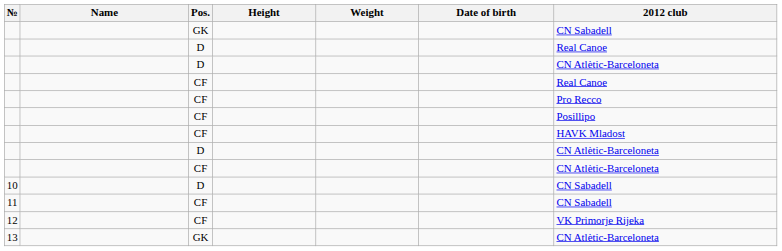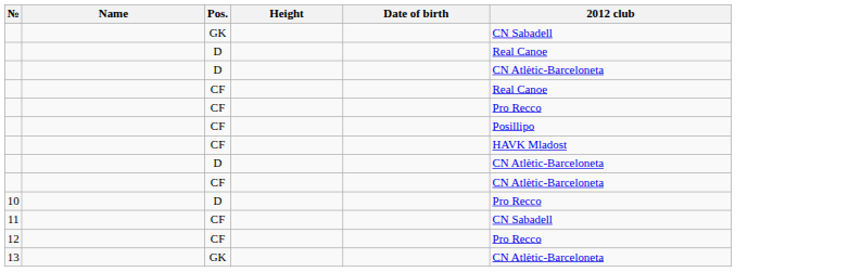- column: Weight
10 | 2012 club: CN Sabadell -> Pro Recco
12 | 2012 club: VK Primorje Rijeka -> Pro Recco
